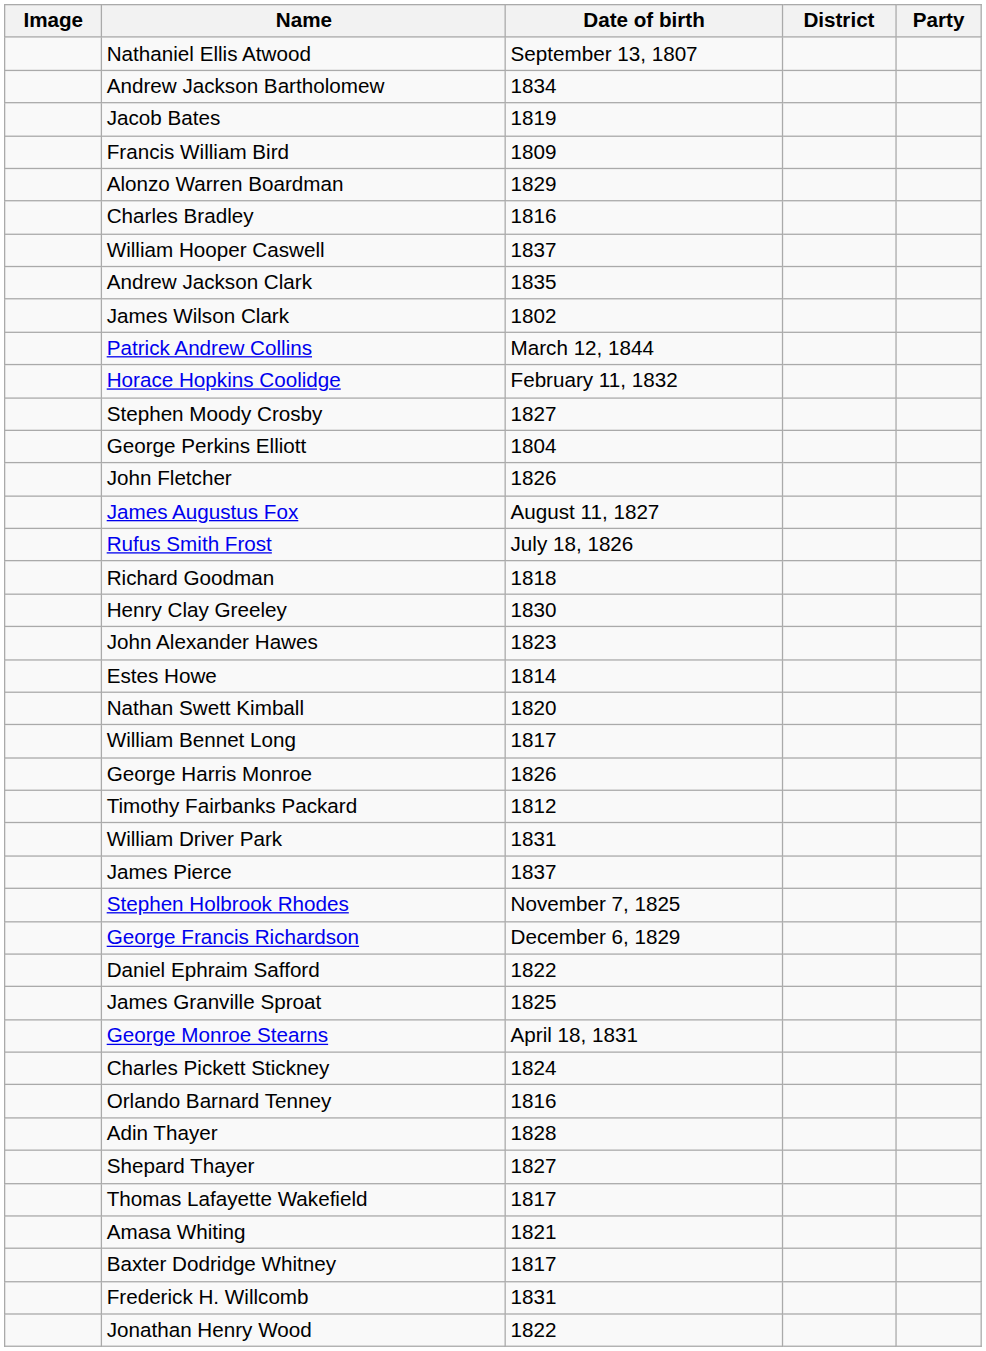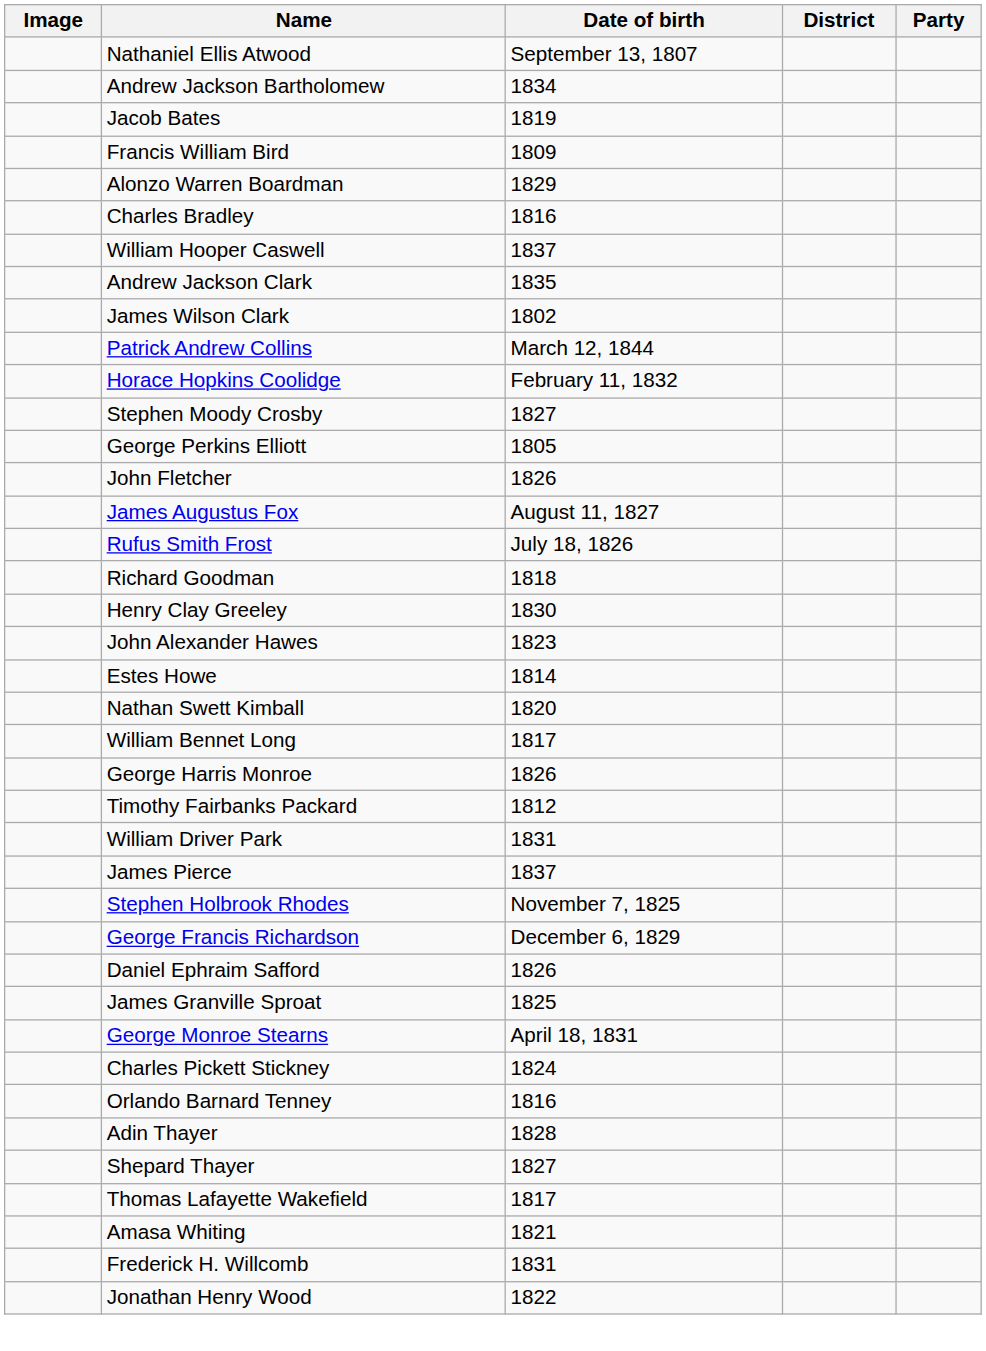George Perkins Elliott | Date of birth: 1804 -> 1805
Daniel Ephraim Safford | Date of birth: 1822 -> 1826
- row: Baxter Dodridge Whitney | 1817
